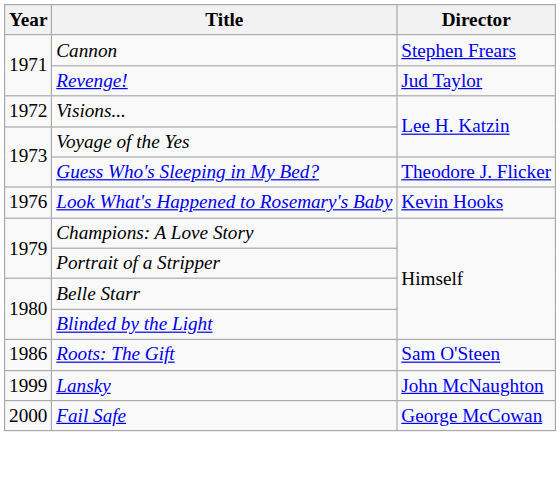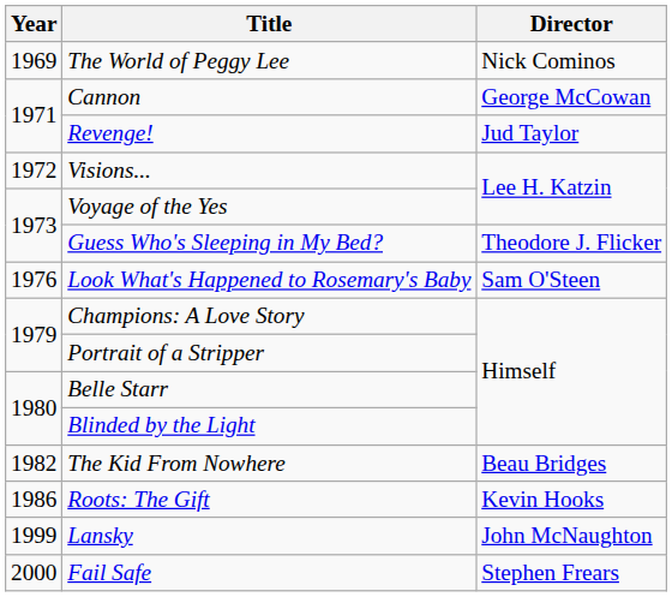+ row: 1969 | The World of Peggy Lee | Nick Cominos
Cannon | Director: Stephen Frears -> George McCowan
Look What's Happened to Rosemary's Baby | Director: Kevin Hooks -> Sam O'Steen
+ row: 1982 | The Kid From Nowhere | Beau Bridges
Roots: The Gift | Director: Sam O'Steen -> Kevin Hooks
Fail Safe | Director: George McCowan -> Stephen Frears
